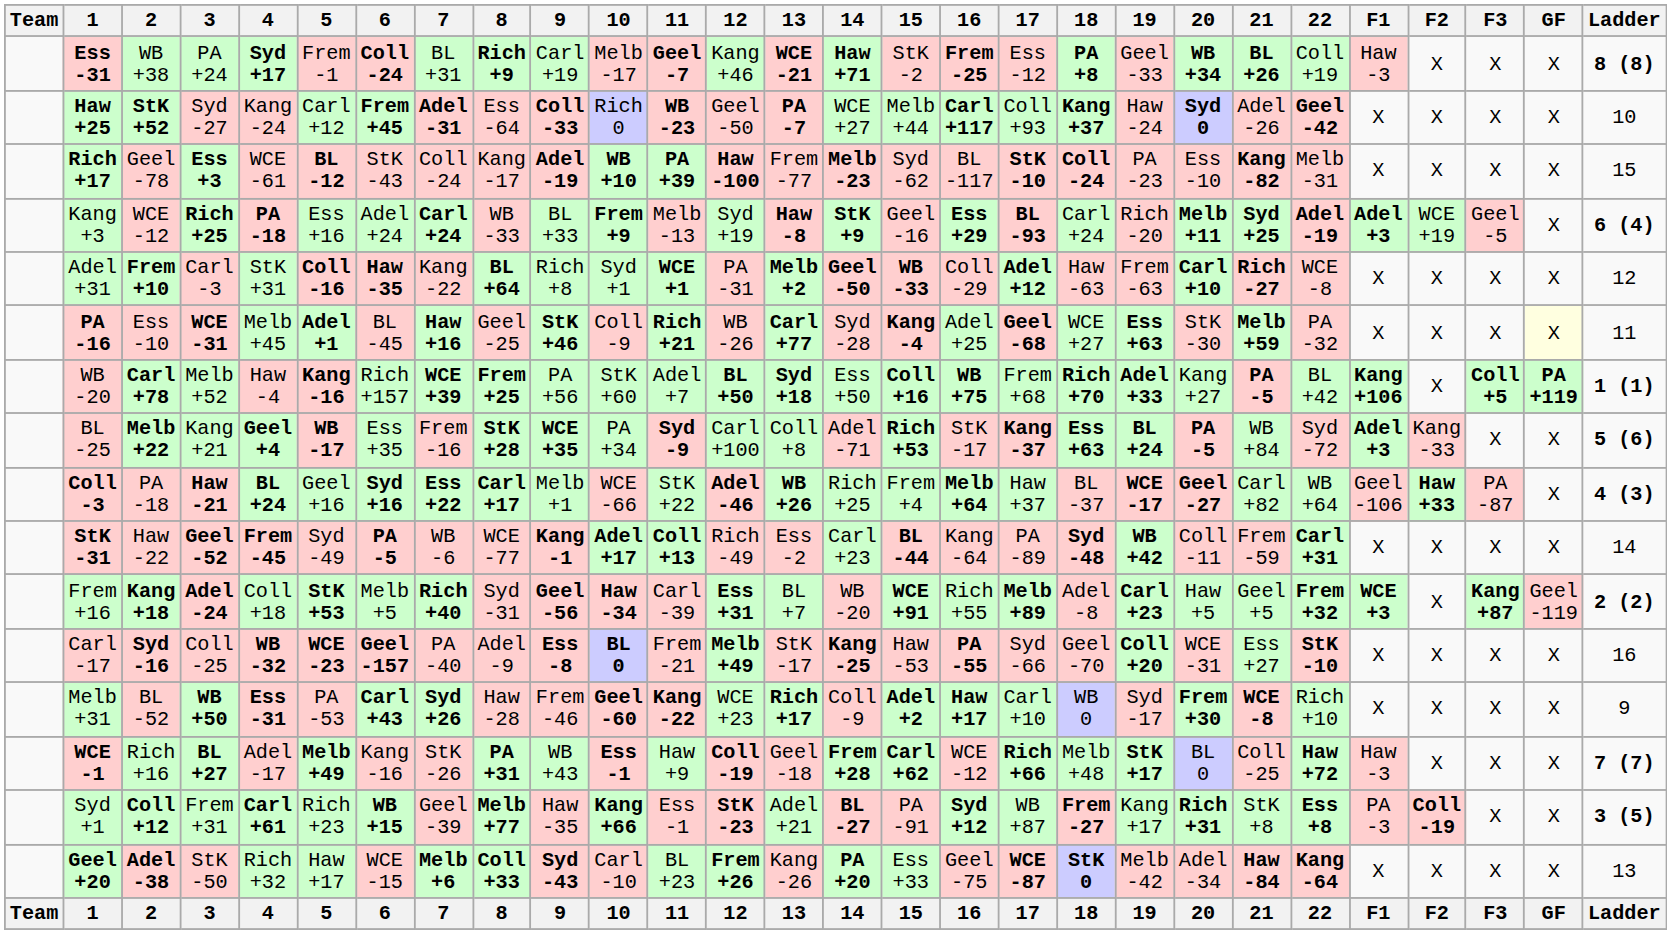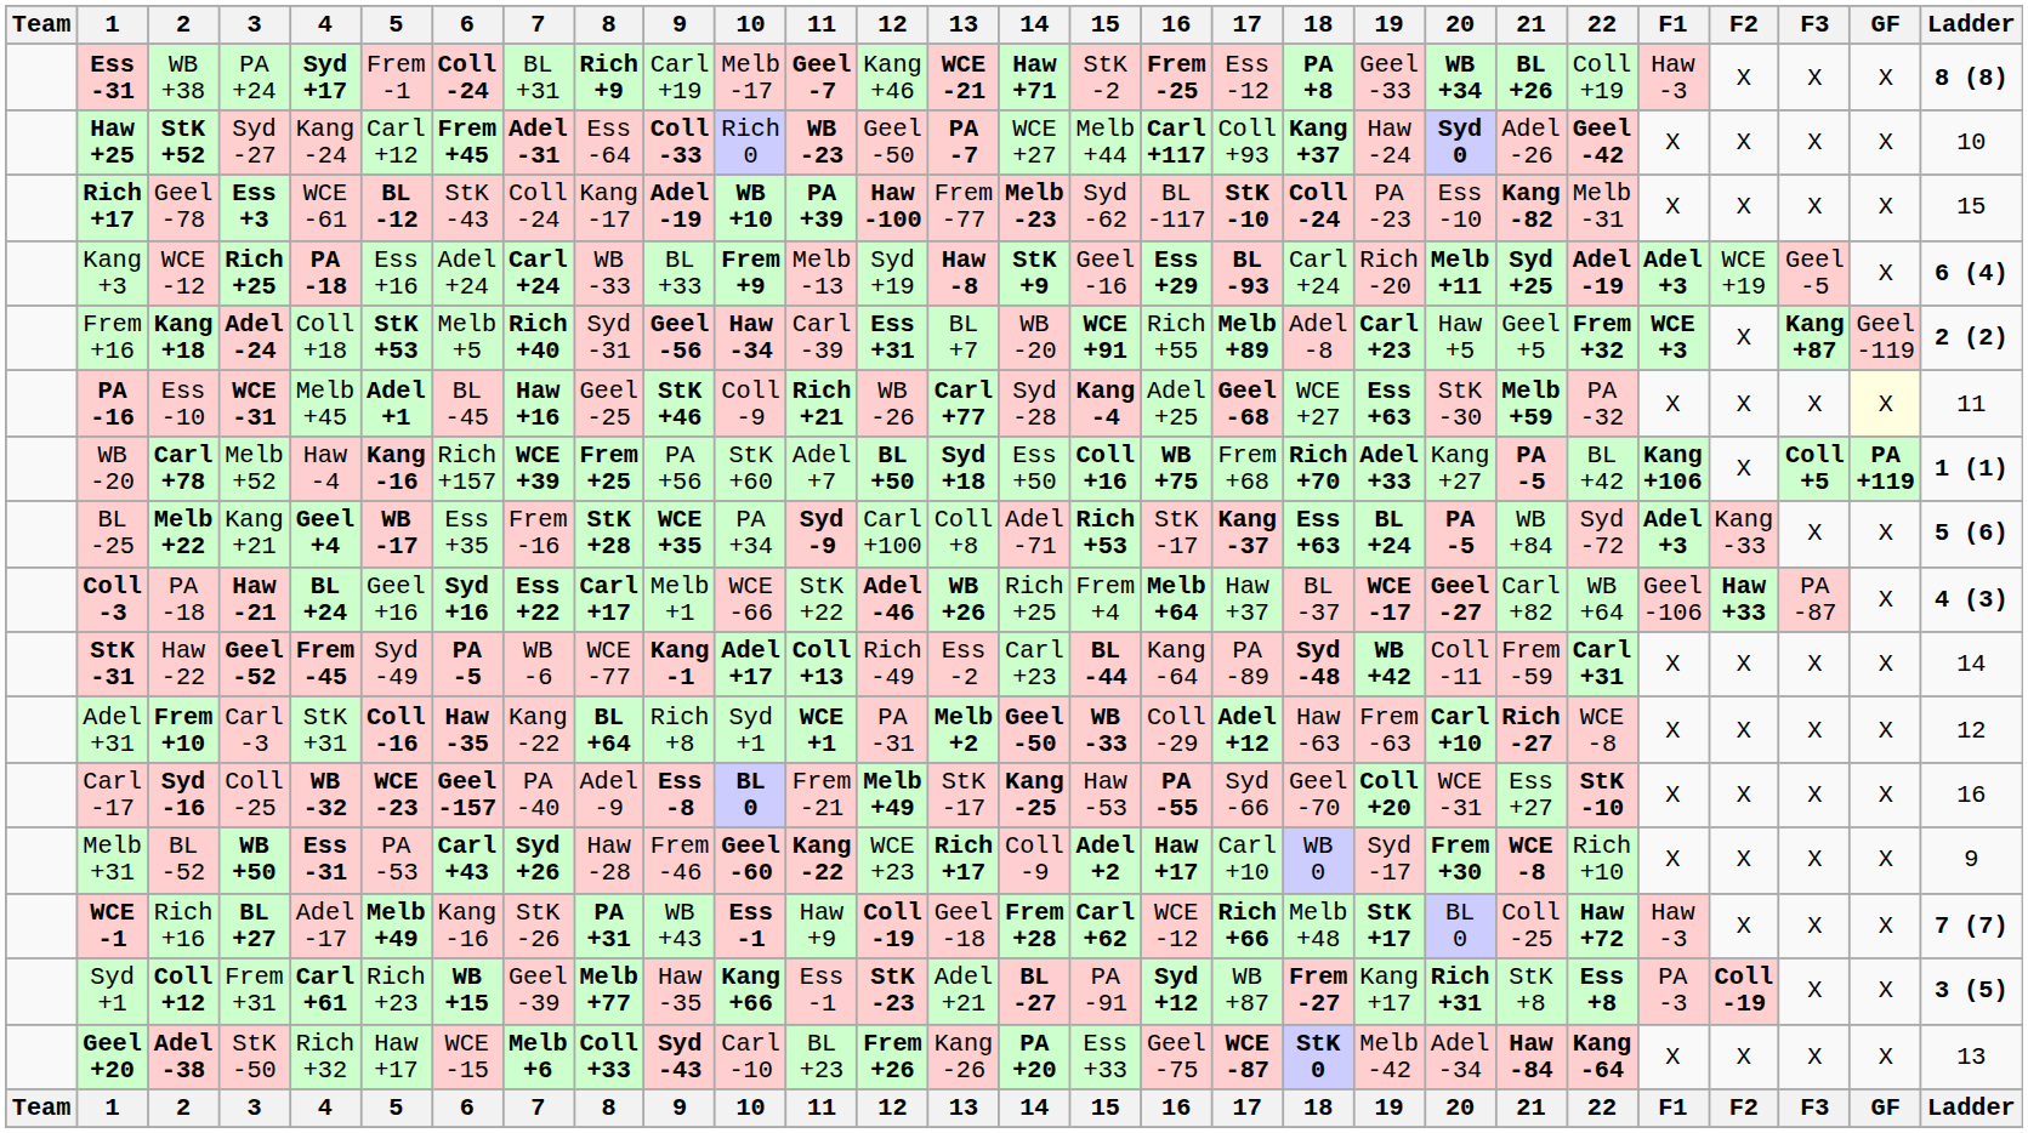rows swapped: Adel +31 <-> Frem +16
